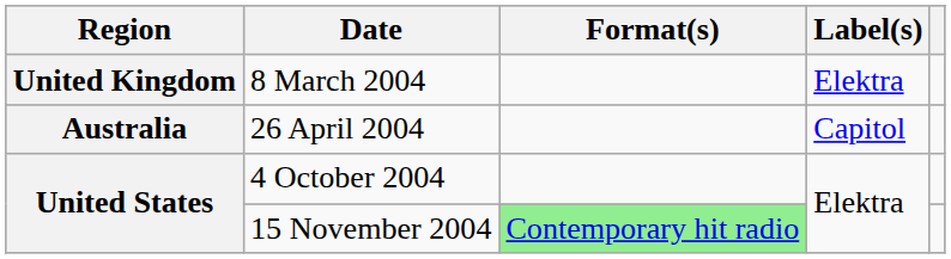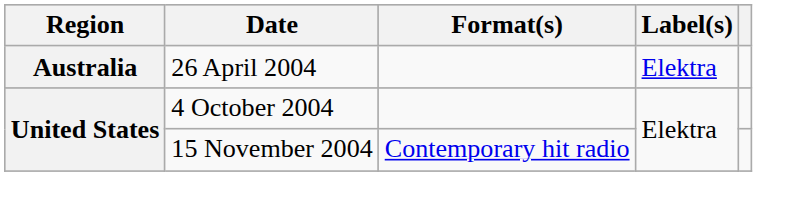- row: United Kingdom | 8 March 2004 | Elektra
26 April 2004 | Label(s): Capitol -> Elektra
15 November 2004 | Format(s): lightgreen background -> no background
